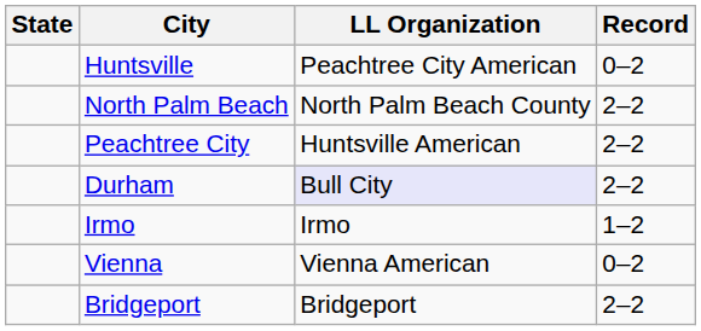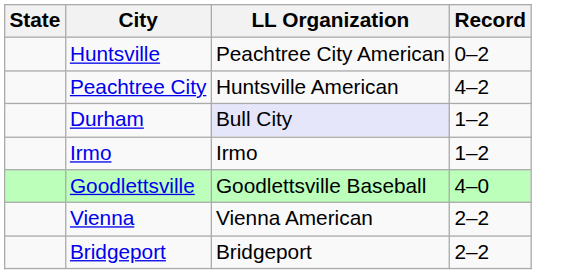- row: North Palm Beach | North Palm Beach County | 2–2
Peachtree City | Record: 2–2 -> 4–2
Durham | Record: 2–2 -> 1–2
+ row: Goodlettsville | Goodlettsville Baseball | 4–0
Vienna | Record: 0–2 -> 2–2
